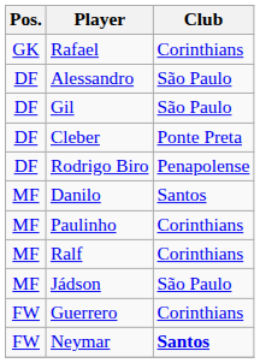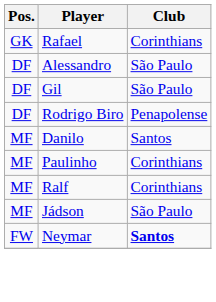- row: DF | Cleber | Ponte Preta
- row: FW | Guerrero | Corinthians
